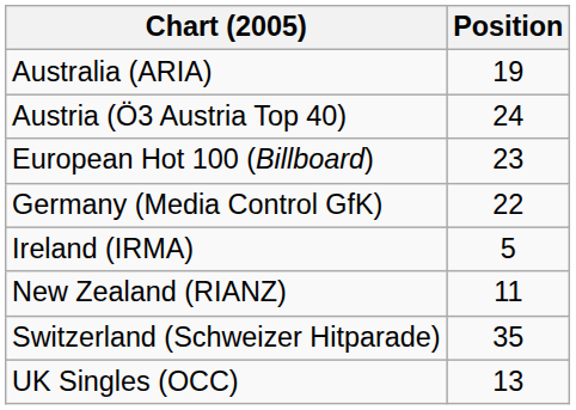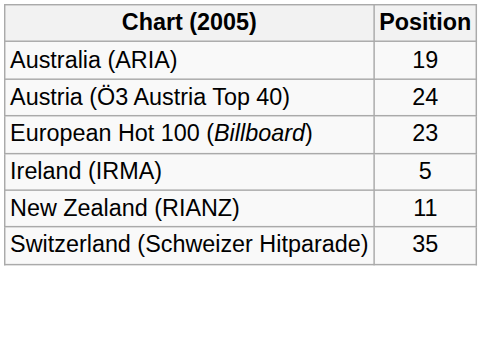- row: Germany (Media Control GfK) | 22
- row: UK Singles (OCC) | 13
